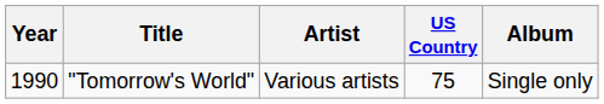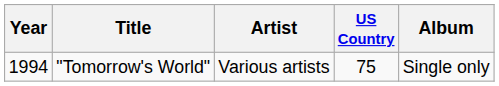"Tomorrow's World" | Year: 1990 -> 1994
